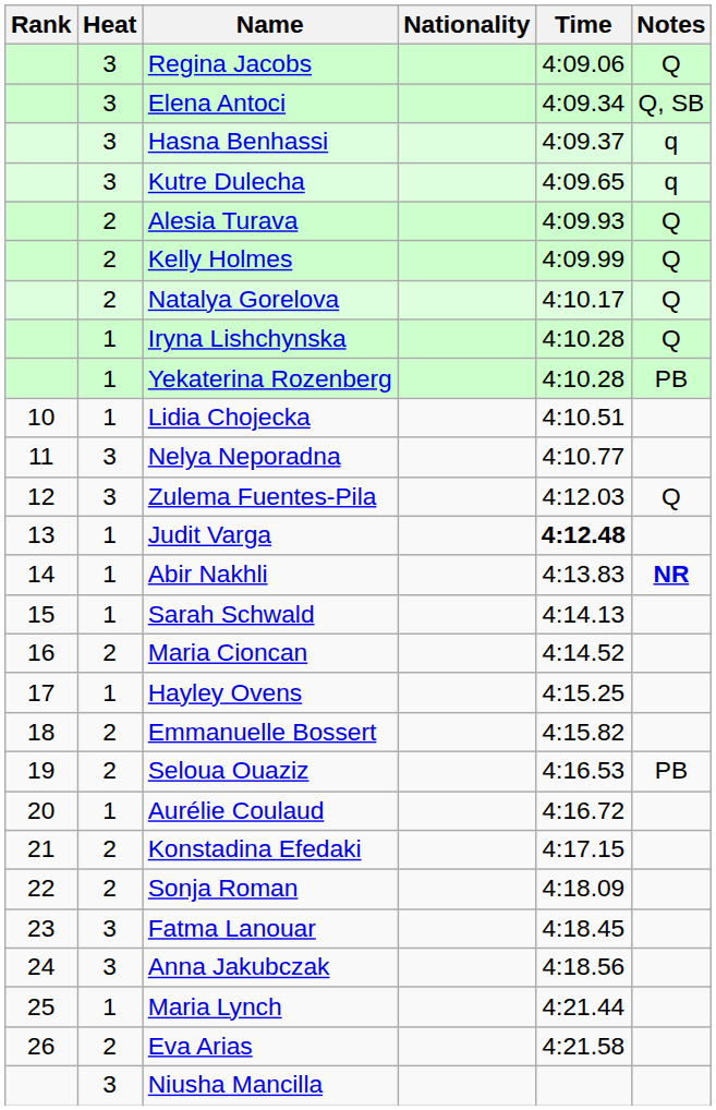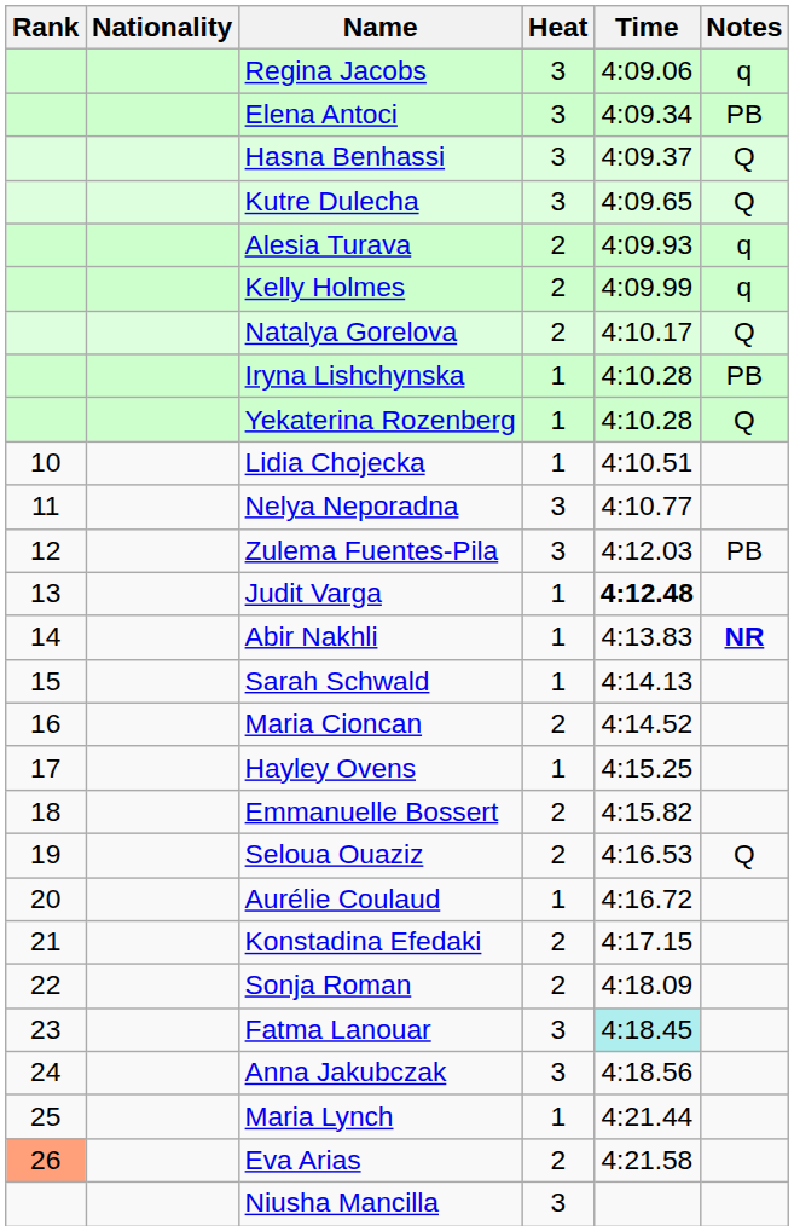columns swapped: Heat <-> Nationality
Regina Jacobs | Notes: Q -> q
Elena Antoci | Notes: Q, SB -> PB
Hasna Benhassi | Notes: q -> Q
Kutre Dulecha | Notes: q -> Q
Alesia Turava | Notes: Q -> q
Kelly Holmes | Notes: Q -> q
Iryna Lishchynska | Notes: Q -> PB
Yekaterina Rozenberg | Notes: PB -> Q
Zulema Fuentes-Pila | Notes: Q -> PB
Seloua Ouaziz | Notes: PB -> Q
Fatma Lanouar | Time: no background -> paleturquoise background
Eva Arias | Rank: no background -> lightsalmon background
